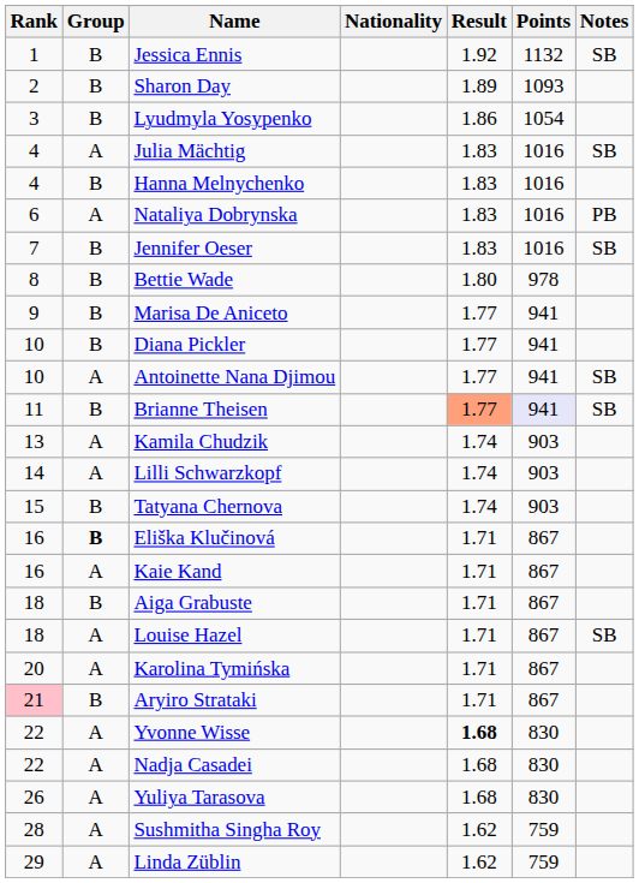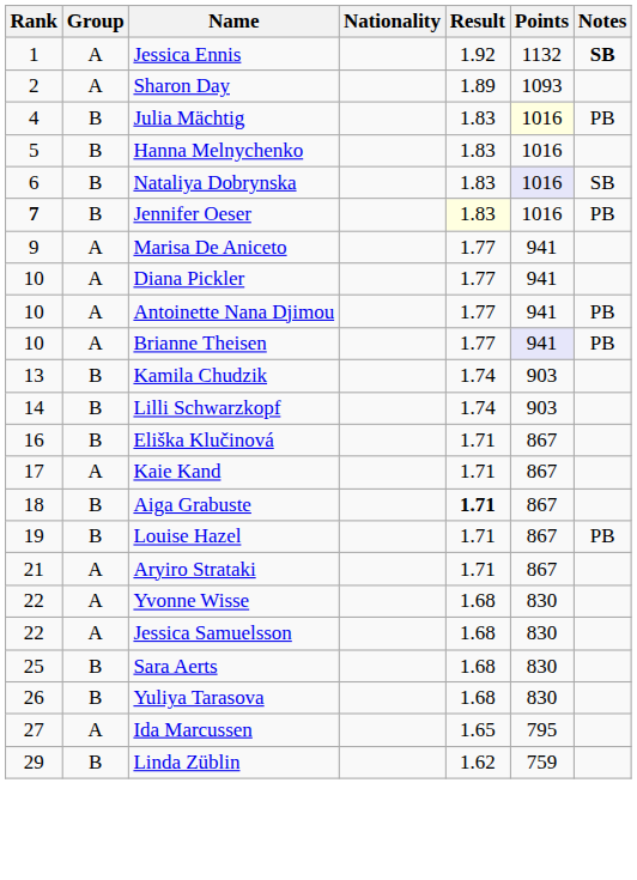Jessica Ennis | Group: B -> A
Jessica Ennis | Notes: normal -> bold
Sharon Day | Group: B -> A
- row: 3 | B | Lyudmyla Yosypenko | 1.86 | 1054
Julia Mächtig | Group: A -> B
Julia Mächtig | Points: no background -> lightyellow background
Julia Mächtig | Notes: SB -> PB
Hanna Melnychenko | Rank: 4 -> 5
Nataliya Dobrynska | Group: A -> B
Nataliya Dobrynska | Points: no background -> lavender background
Nataliya Dobrynska | Notes: PB -> SB
Jennifer Oeser | Rank: normal -> bold
Jennifer Oeser | Result: no background -> lightyellow background
Jennifer Oeser | Notes: SB -> PB
- row: 8 | B | Bettie Wade | 1.80 | 978
Marisa De Aniceto | Group: B -> A
Diana Pickler | Group: B -> A
Antoinette Nana Djimou | Notes: SB -> PB
Brianne Theisen | Rank: 11 -> 10
Brianne Theisen | Group: B -> A
Brianne Theisen | Result: lightsalmon background -> no background
Brianne Theisen | Notes: SB -> PB
Kamila Chudzik | Group: A -> B
Lilli Schwarzkopf | Group: A -> B
- row: 15 | B | Tatyana Chernova | 1.74 | 903
Eliška Klučinová | Group: bold -> normal
Kaie Kand | Rank: 16 -> 17
Aiga Grabuste | Result: normal -> bold
Louise Hazel | Rank: 18 -> 19
Louise Hazel | Group: A -> B
Louise Hazel | Notes: SB -> PB
- row: 20 | A | Karolina Tymińska | 1.71 | 867
Aryiro Strataki | Rank: pink background -> no background
Aryiro Strataki | Group: B -> A
Yvonne Wisse | Result: bold -> normal
- row: 22 | A | Nadja Casadei | 1.68 | 830
+ row: 22 | A | Jessica Samuelsson | 1.68 | 830
+ row: 25 | B | Sara Aerts | 1.68 | 830
Yuliya Tarasova | Group: A -> B
+ row: 27 | A | Ida Marcussen | 1.65 | 795
- row: 28 | A | Sushmitha Singha Roy | 1.62 | 759
Linda Züblin | Group: A -> B
